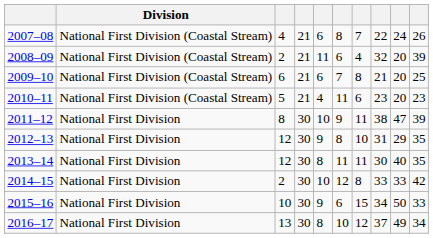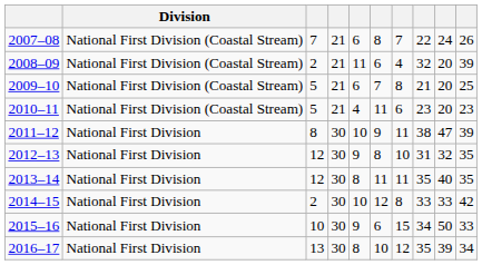2007–08 | column 3: 4 -> 7
2009–10 | column 3: 6 -> 5
2012–13 | column 9: 29 -> 32
2013–14 | column 8: 30 -> 35
2016–17 | column 8: 37 -> 35
2016–17 | column 9: 49 -> 39
